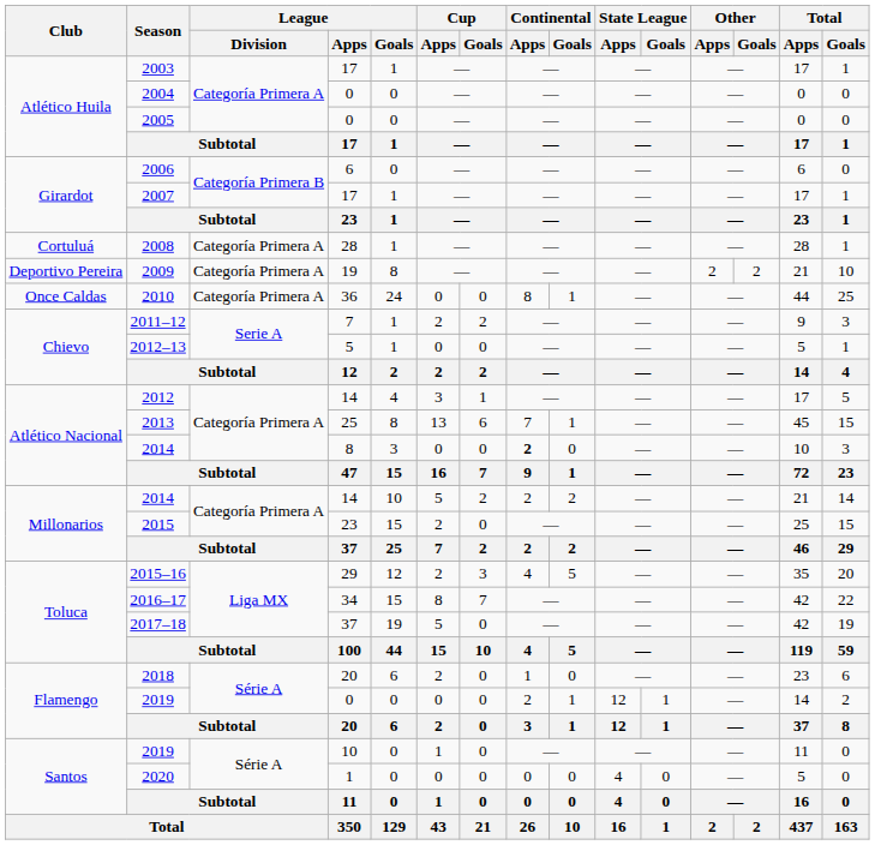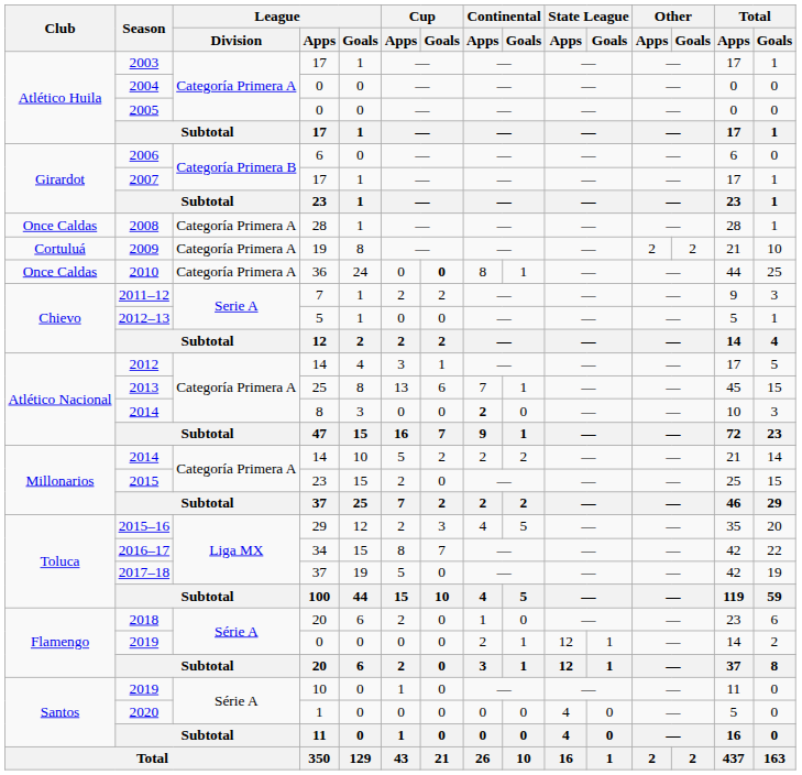2008 | Club: Cortuluá -> Once Caldas
2009 | Club: Deportivo Pereira -> Cortuluá
2010 | Cup / Goals: normal -> bold
